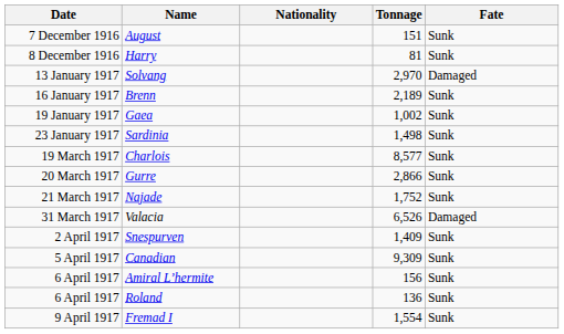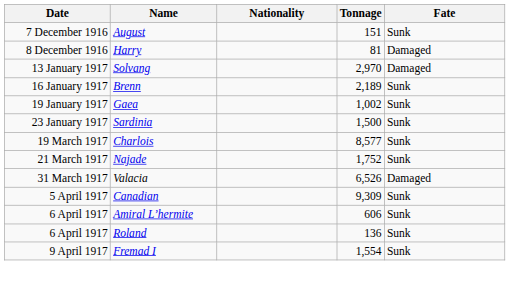Harry | Fate: Sunk -> Damaged
Sardinia | Tonnage: 1,498 -> 1,500
- row: 20 March 1917 | Gurre | 2,866 | Sunk
- row: 2 April 1917 | Snespurven | 1,409 | Sunk
Amiral L’hermite | Tonnage: 156 -> 606
